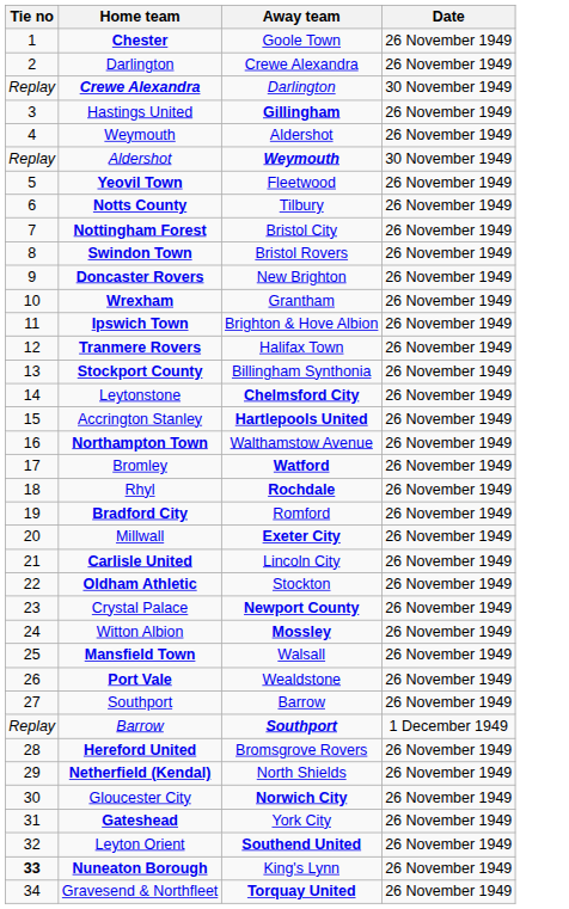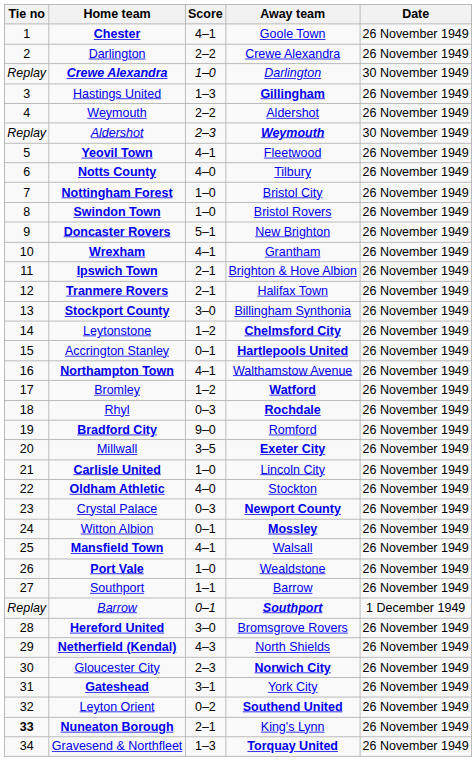+ column: Score | 4–1 | 2–2 | 1–0 | 1–3 | 2–2 | 2–3 | 4–1 | 4–0 | 1–0 | 1–0 | 5–1 | 4–1 | 2–1 | 2–1 | 3–0 | 1–2 | 0–1 | 4–1 | 1–2 | 0–3 | 9–0 | 3–5 | 1–0 | 4–0 | 0–3 | 0–1 | 4–1 | 1–0 | 1–1 | 0–1 | 3–0 | 4–3 | 2–3 | 3–1 | 0–2 | 2–1 | 1–3
